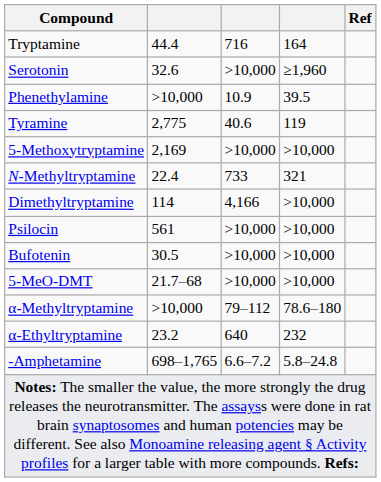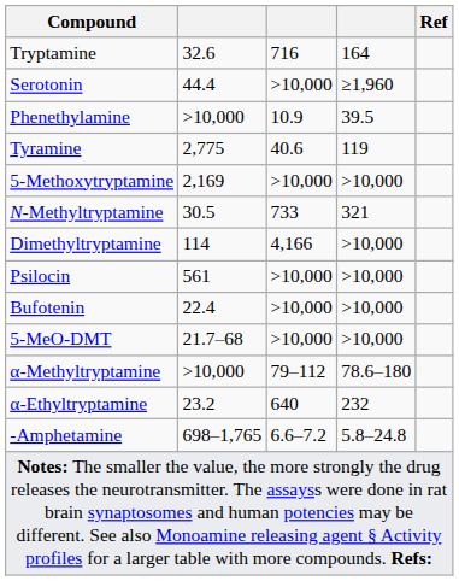Tryptamine | column 2: 44.4 -> 32.6
Serotonin | column 2: 32.6 -> 44.4
N-Methyltryptamine | column 2: 22.4 -> 30.5
Bufotenin | column 2: 30.5 -> 22.4
